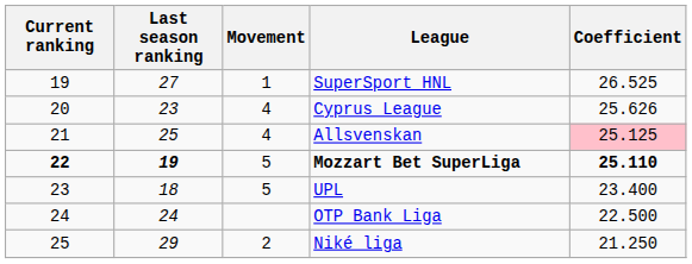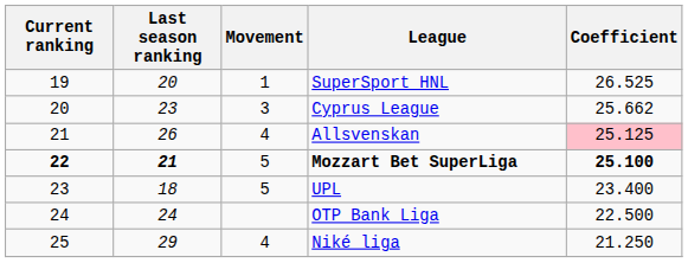SuperSport HNL | Last season ranking: 27 -> 20
Cyprus League | Movement: 4 -> 3
Cyprus League | Coefficient: 25.626 -> 25.662
Allsvenskan | Last season ranking: 25 -> 26
Mozzart Bet SuperLiga | Last season ranking: 19 -> 21
Mozzart Bet SuperLiga | Coefficient: 25.110 -> 25.100
Niké liga | Movement: 2 -> 4
